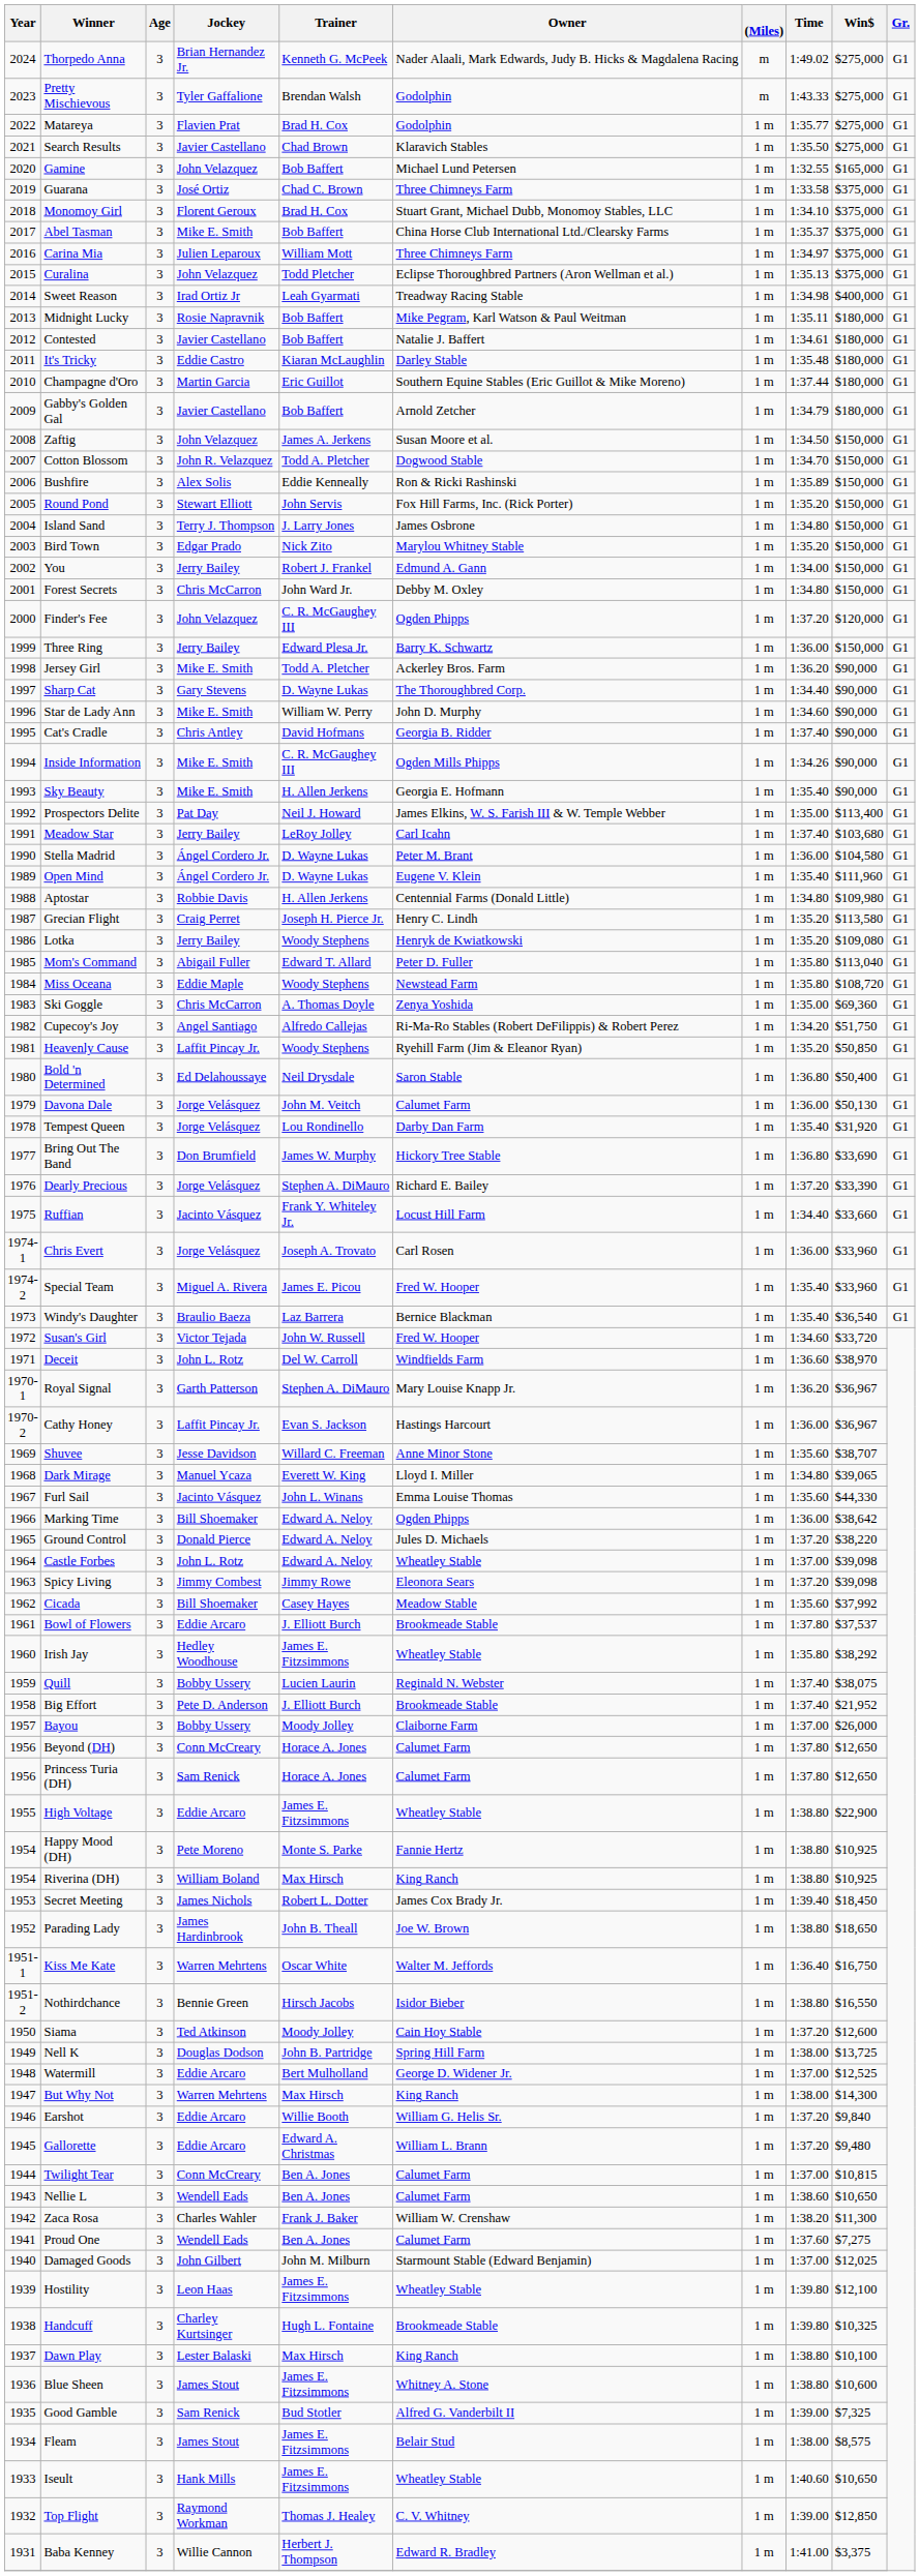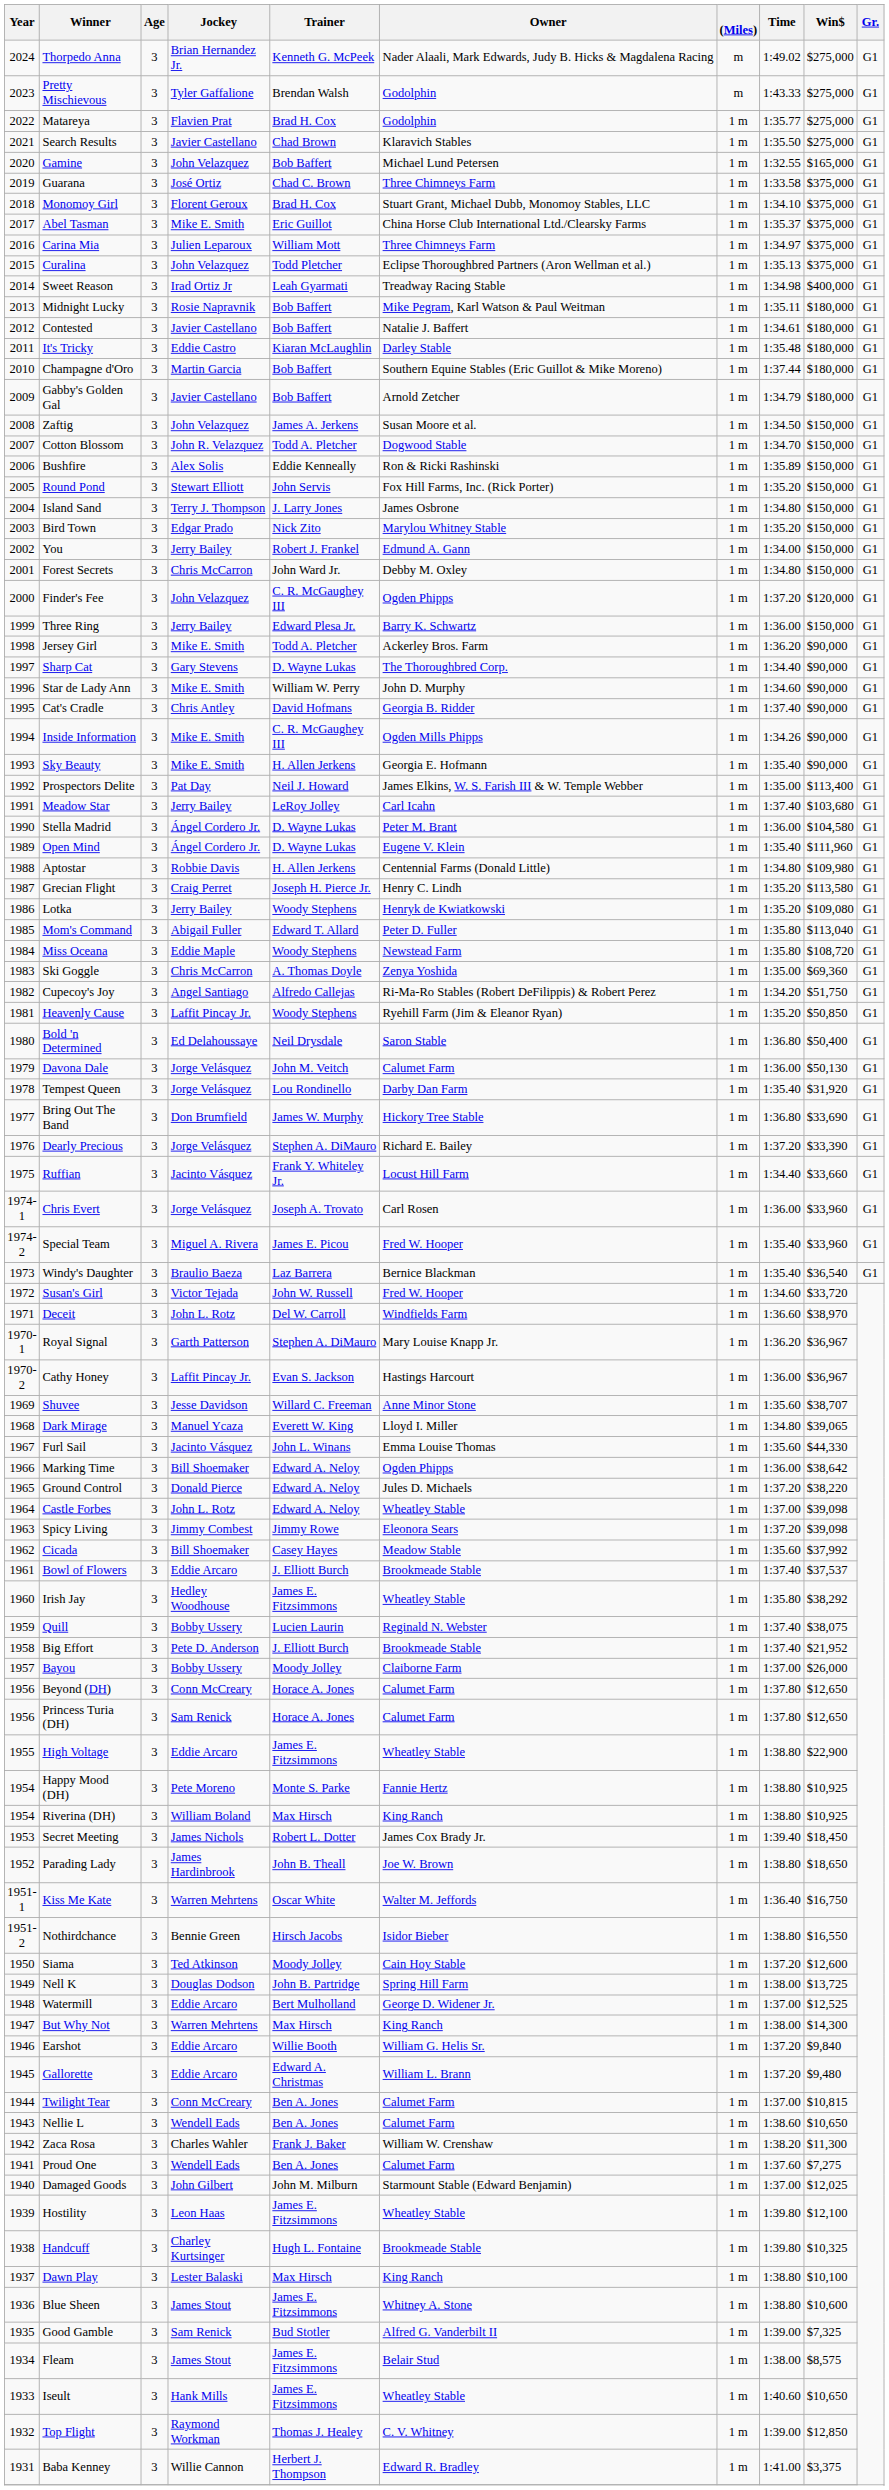Abel Tasman | Trainer: Bob Baffert -> Eric Guillot
Champagne d'Oro | Trainer: Eric Guillot -> Bob Baffert
Bowl of Flowers | Time: 1:37.80 -> 1:37.40
